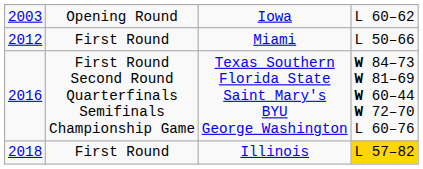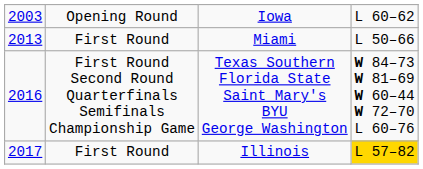Miami | column 1: 2012 -> 2013
Illinois | column 1: 2018 -> 2017
